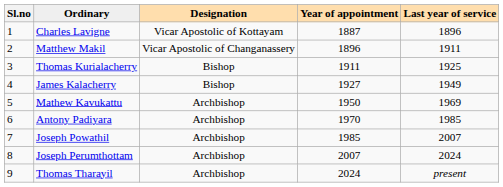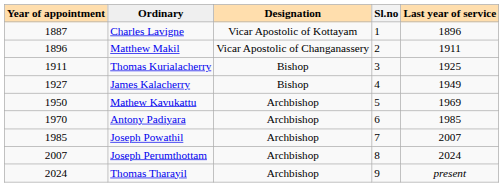columns swapped: Sl.no <-> Year of appointment
